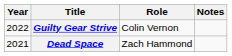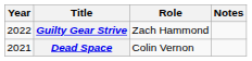Guilty Gear Strive | Role: Colin Vernon -> Zach Hammond
Dead Space | Role: Zach Hammond -> Colin Vernon
